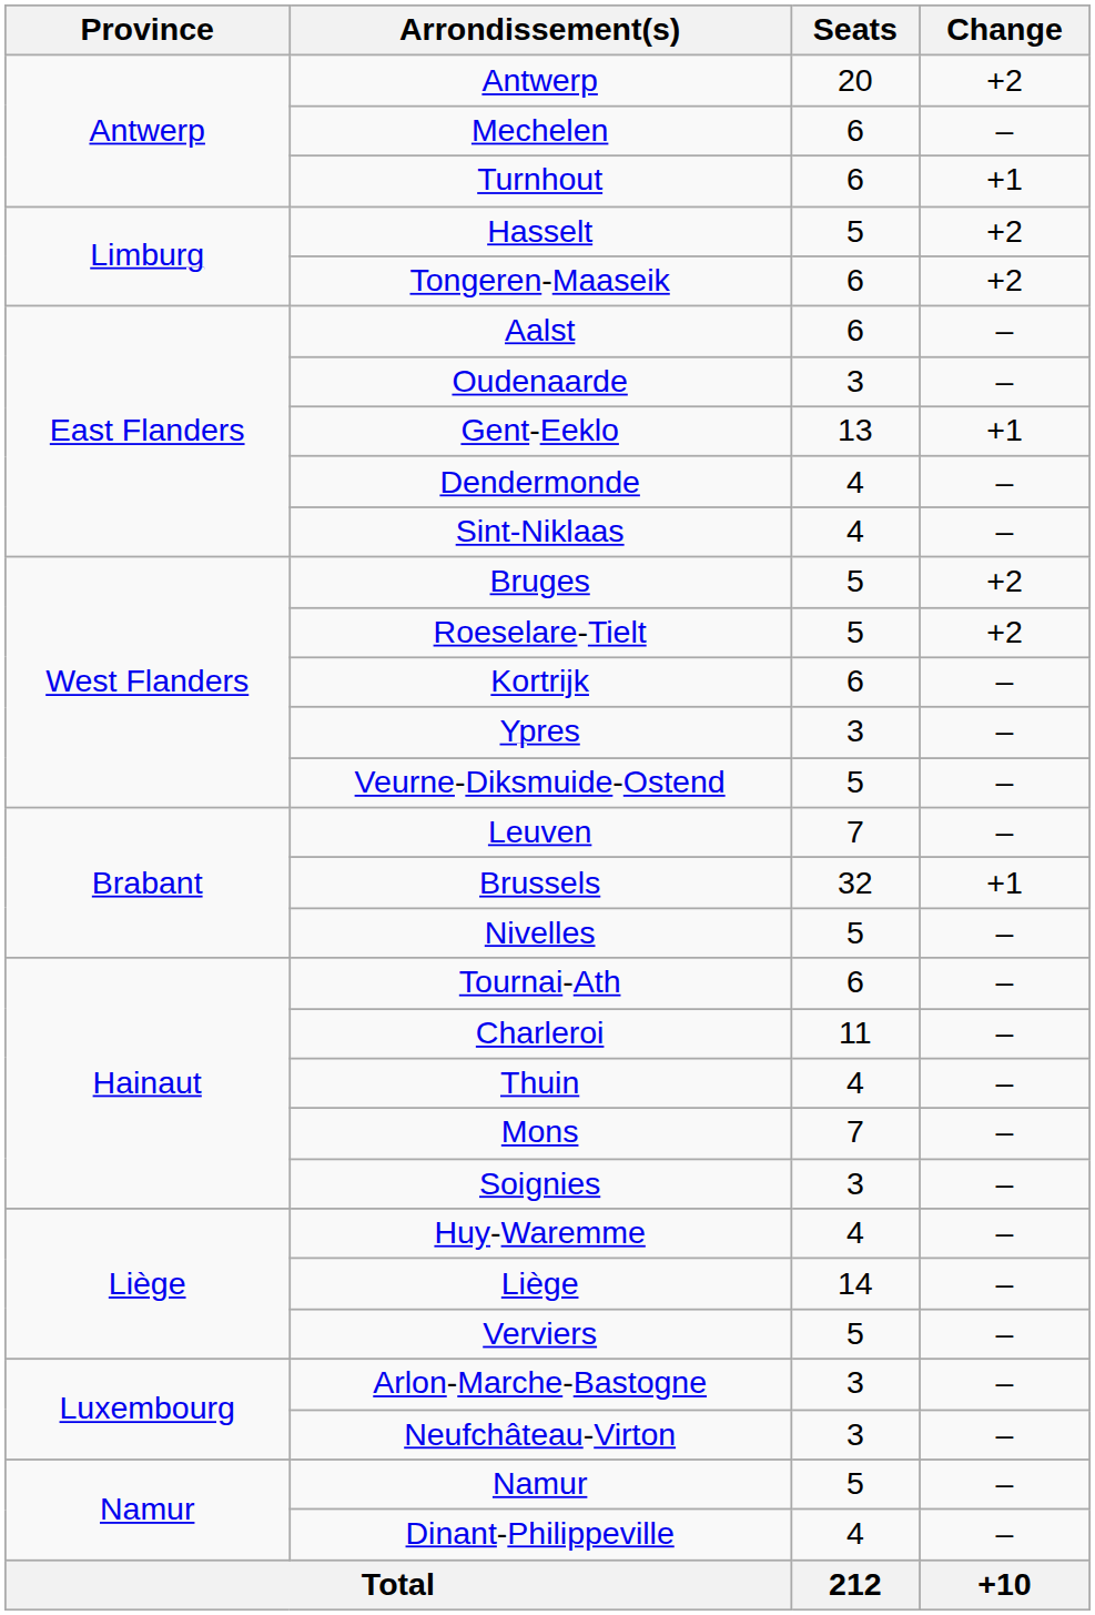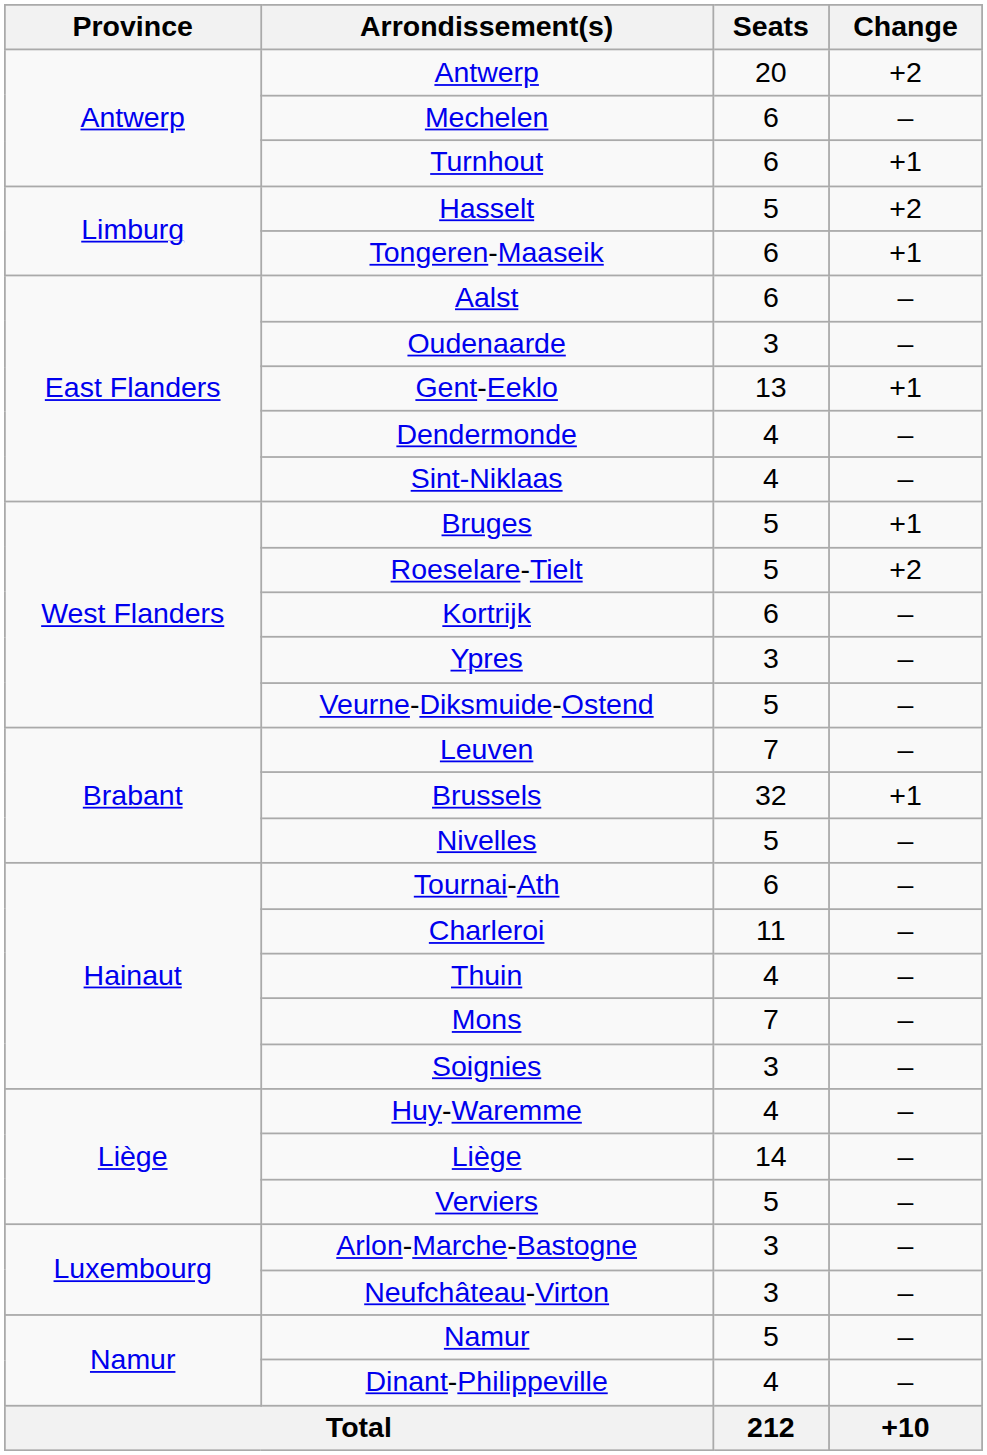Tongeren-Maaseik | Change: +2 -> +1
Bruges | Change: +2 -> +1
